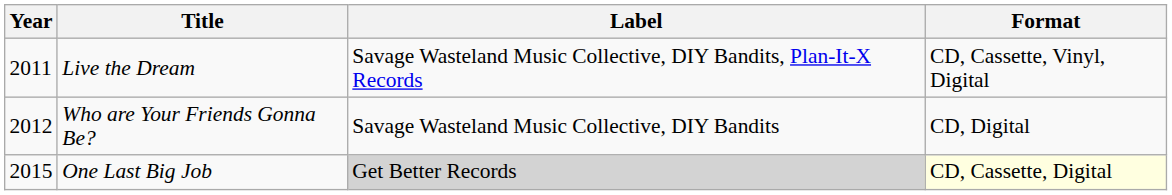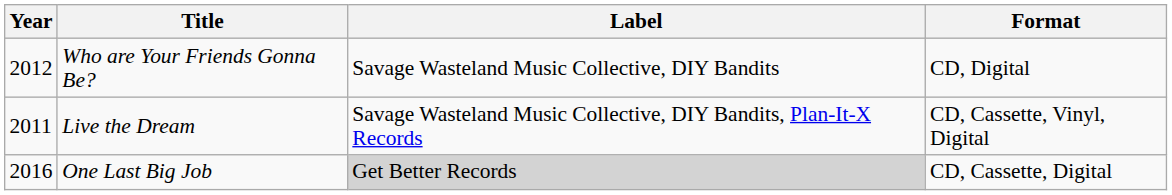rows swapped: Live the Dream <-> Who are Your Friends Gonna Be?
One Last Big Job | Year: 2015 -> 2016
One Last Big Job | Format: lightyellow background -> no background
